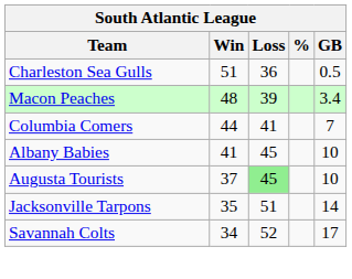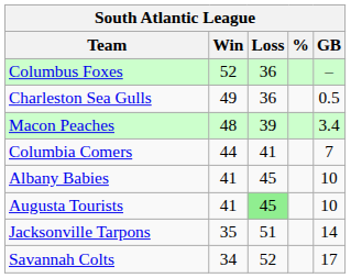+ row: Columbus Foxes | 52 | 36 | –
Charleston Sea Gulls | Win: 51 -> 49
Augusta Tourists | Win: 37 -> 41
